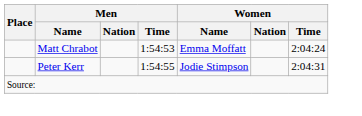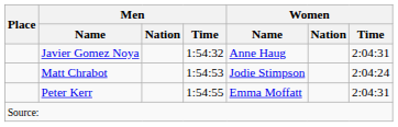+ row: Javier Gomez Noya | 1:54:32 | Anne Haug | 2:04:31
Matt Chrabot | Women / Name: Emma Moffatt -> Jodie Stimpson
Peter Kerr | Women / Name: Jodie Stimpson -> Emma Moffatt
